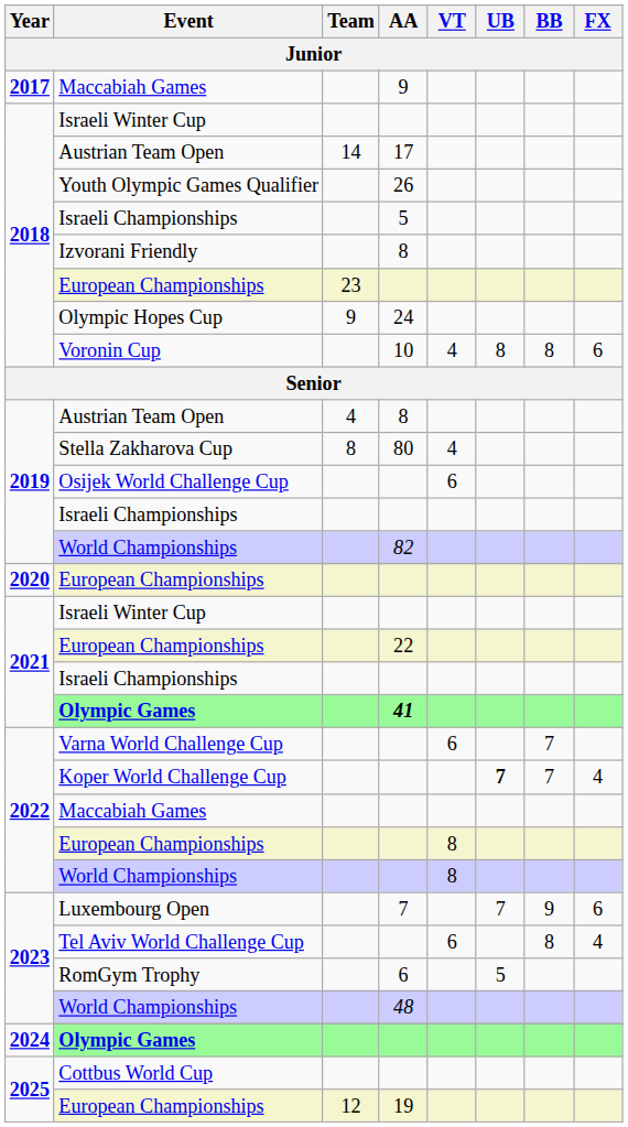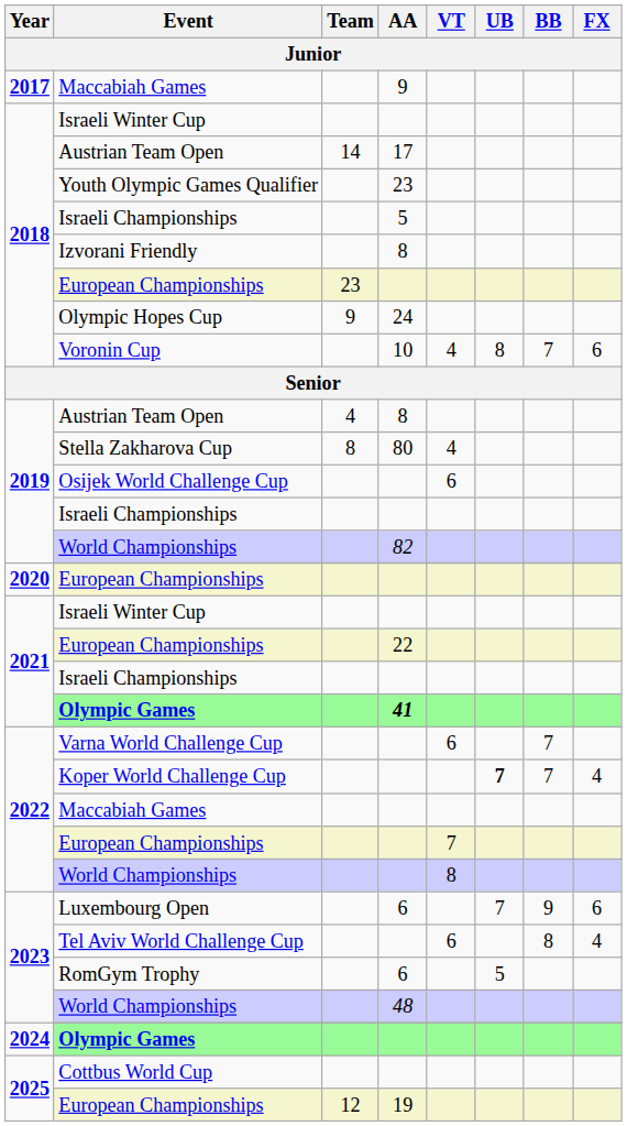Youth Olympic Games Qualifier | AA: 26 -> 23
Voronin Cup | BB: 8 -> 7
2022 / European Championships | VT: 8 -> 7
Luxembourg Open | AA: 7 -> 6
